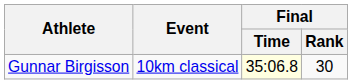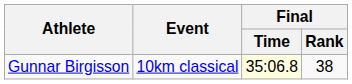Gunnar Birgisson | Final / Rank: 30 -> 38
